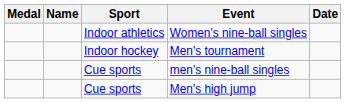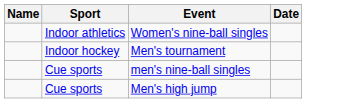- column: Medal
